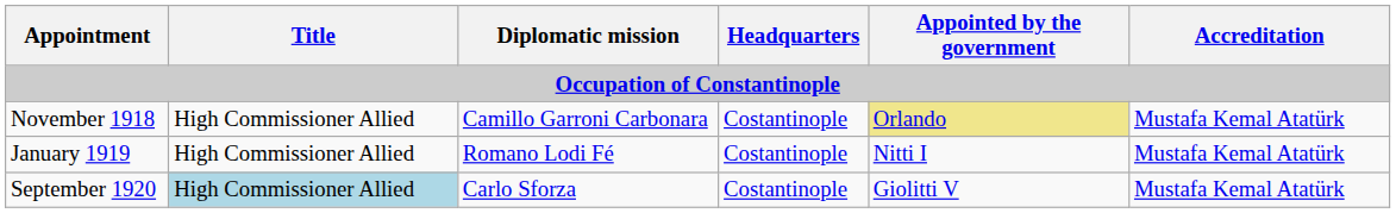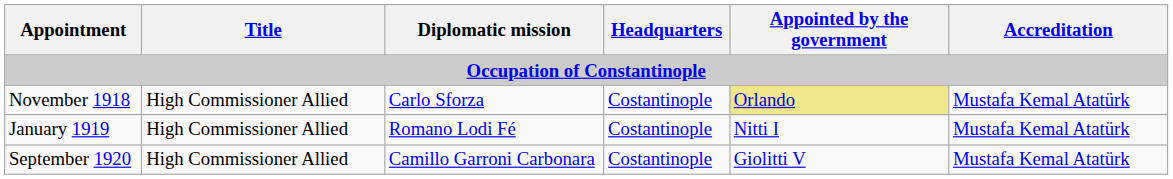November 1918 | Diplomatic mission: Camillo Garroni Carbonara -> Carlo Sforza
September 1920 | Title: lightblue background -> no background
September 1920 | Diplomatic mission: Carlo Sforza -> Camillo Garroni Carbonara
